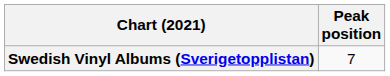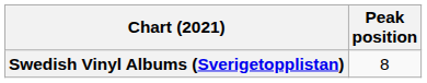Swedish Vinyl Albums (Sverigetopplistan) | Peak position: 7 -> 8
